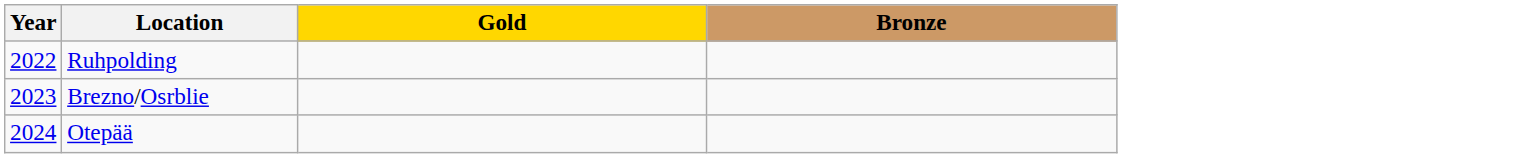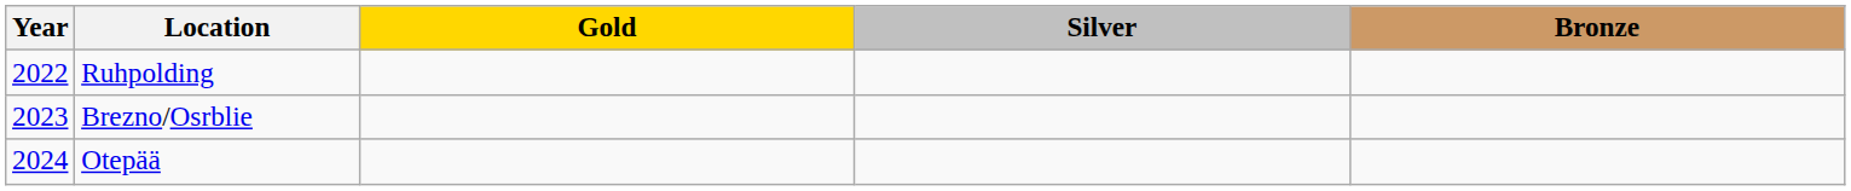+ column: Silver
